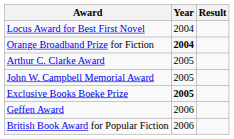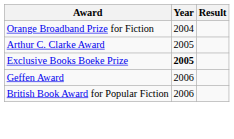- row: Locus Award for Best First Novel | 2004
Orange Broadband Prize for Fiction | Year: bold -> normal
- row: John W. Campbell Memorial Award | 2005
